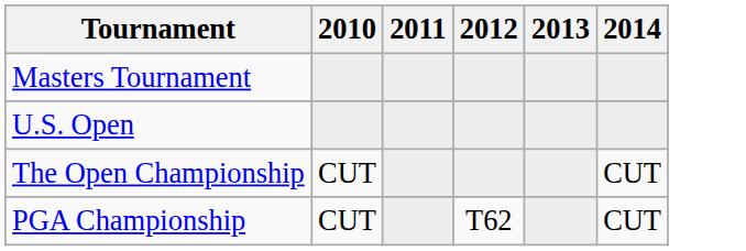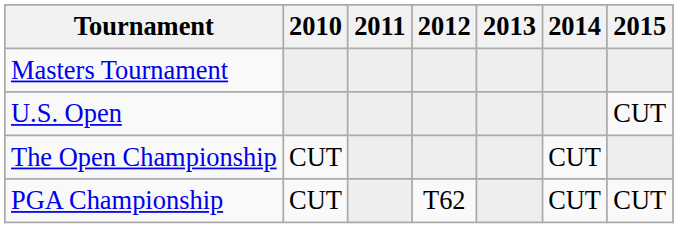+ column: 2015 | CUT | CUT
